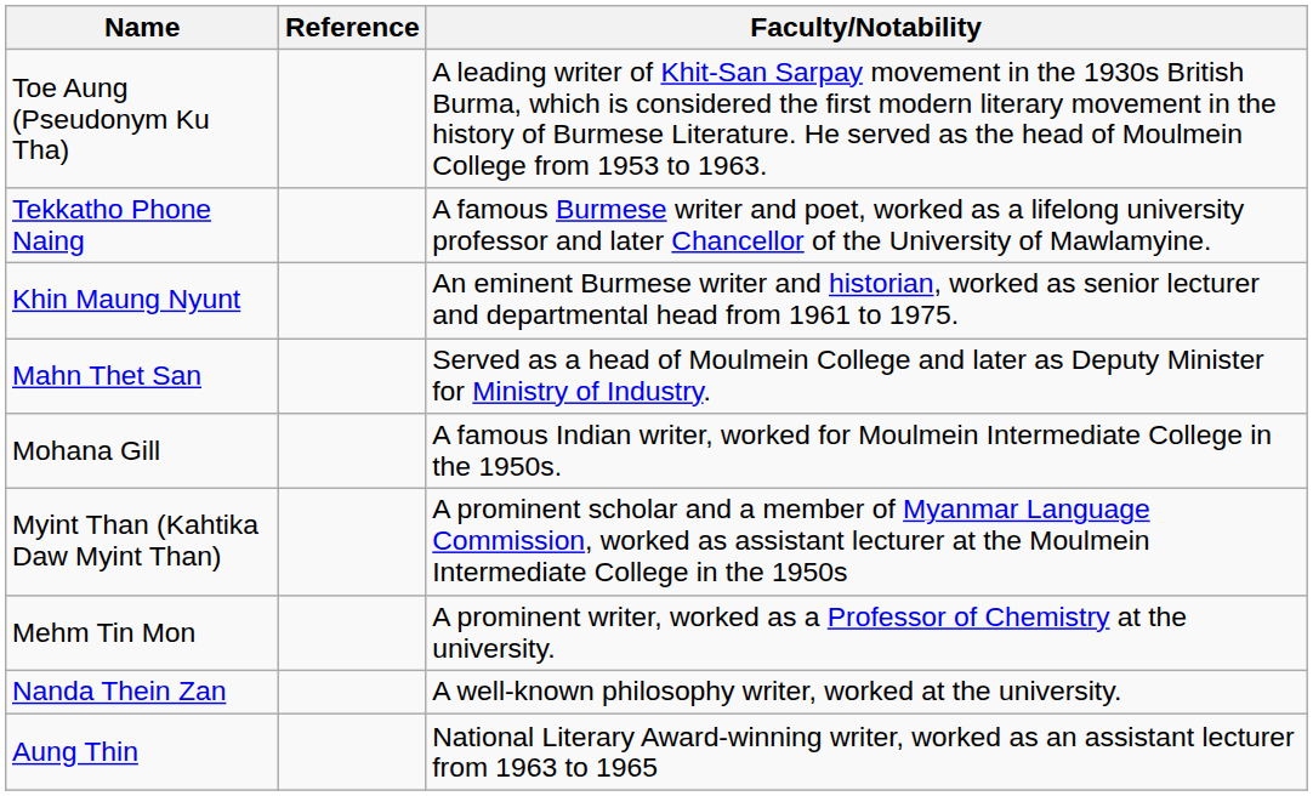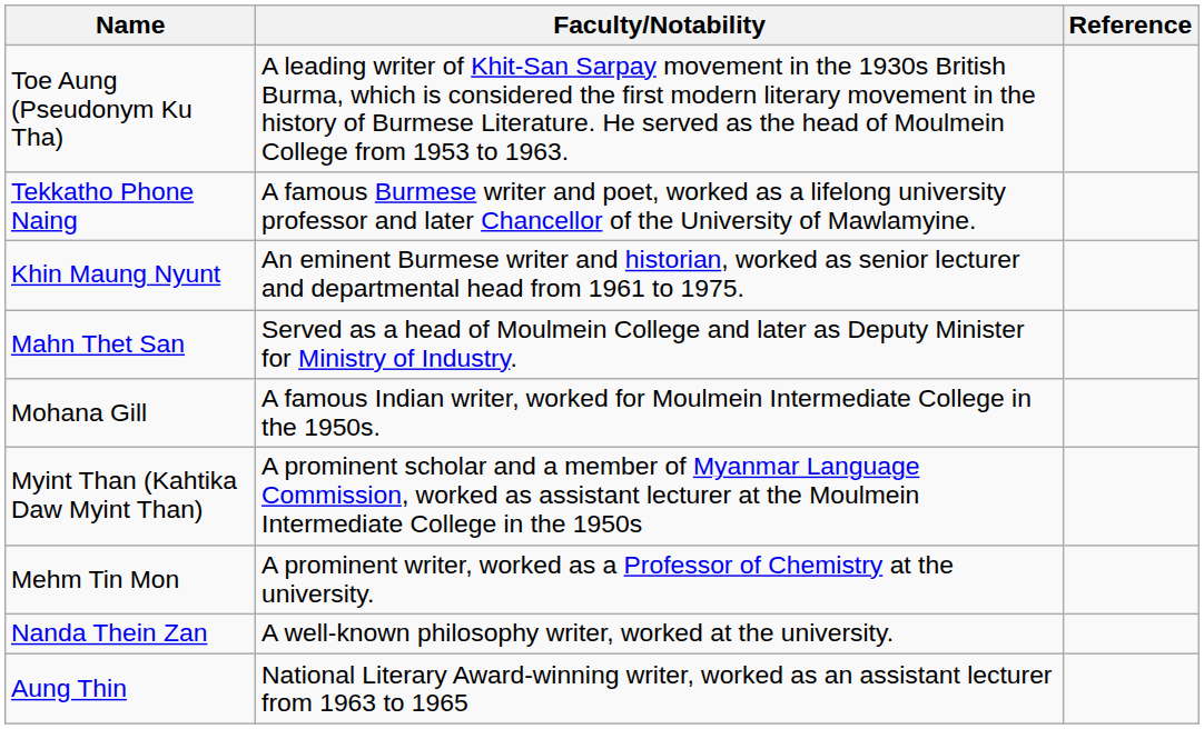columns swapped: Faculty/Notability <-> Reference
